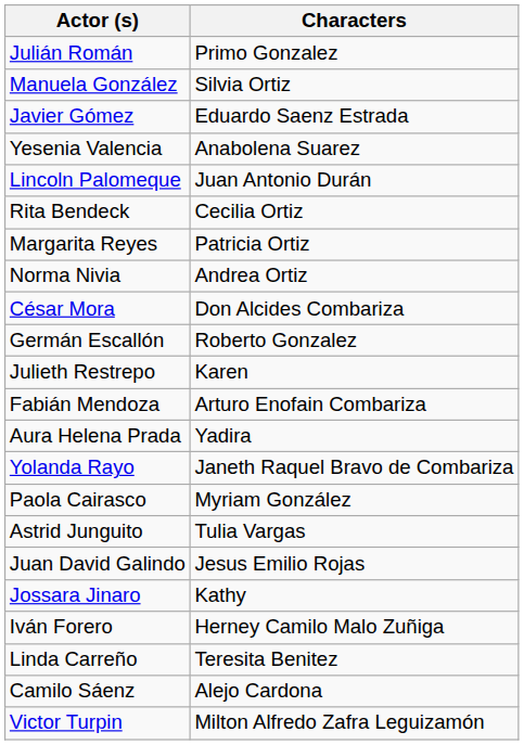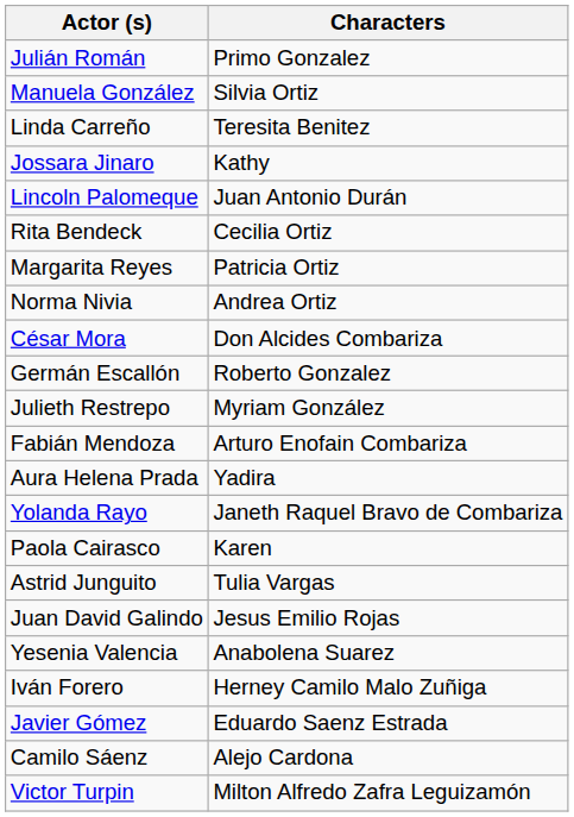rows swapped: Javier Gómez <-> Linda Carreño
rows swapped: Jossara Jinaro <-> Yesenia Valencia
Julieth Restrepo | Characters: Karen -> Myriam González
Paola Cairasco | Characters: Myriam González -> Karen
